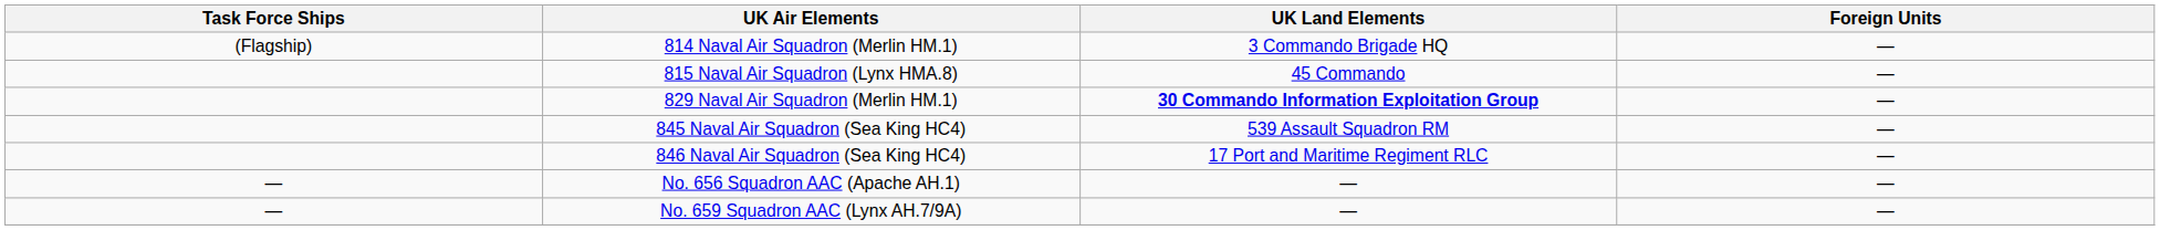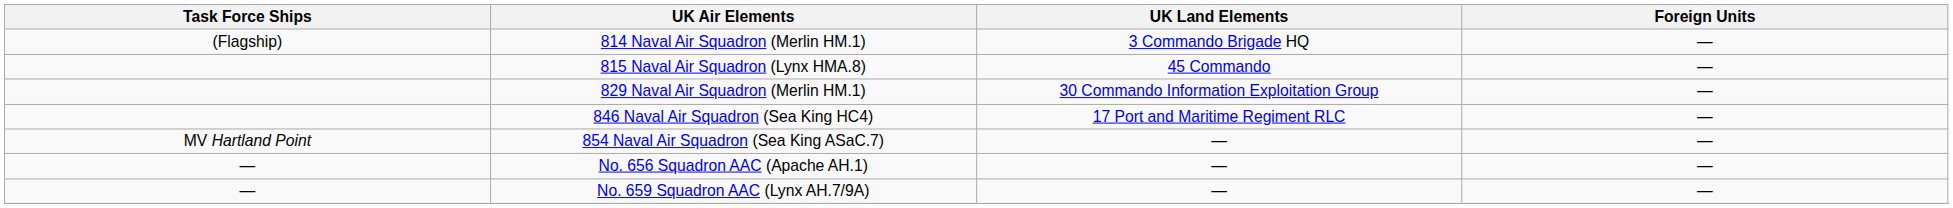829 Naval Air Squadron (Merlin HM.1) | UK Land Elements: bold -> normal
- row: 845 Naval Air Squadron (Sea King HC4) | 539 Assault Squadron RM | —
+ row: MV Hartland Point | 854 Naval Air Squadron (Sea King ASaC.7) | — | —
